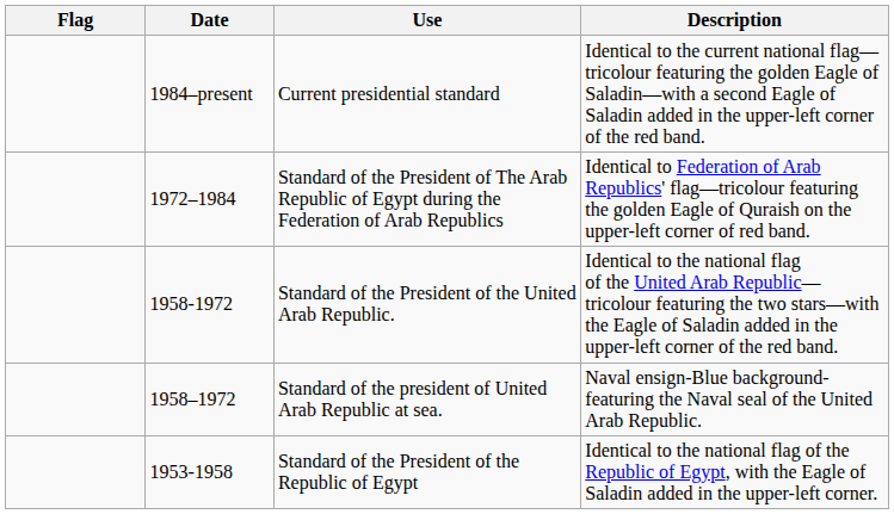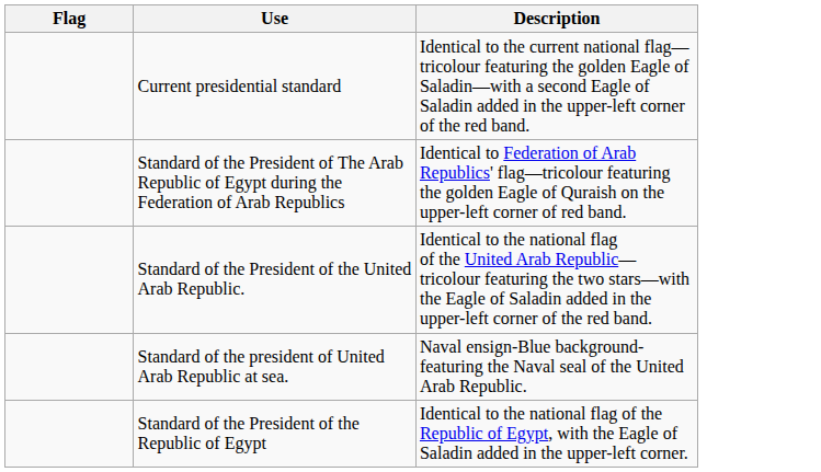- column: Date | 1984–present | 1972–1984 | 1958-1972 | 1958–1972 | 1953-1958
